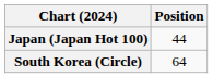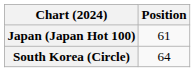Japan (Japan Hot 100) | Position: 44 -> 61
